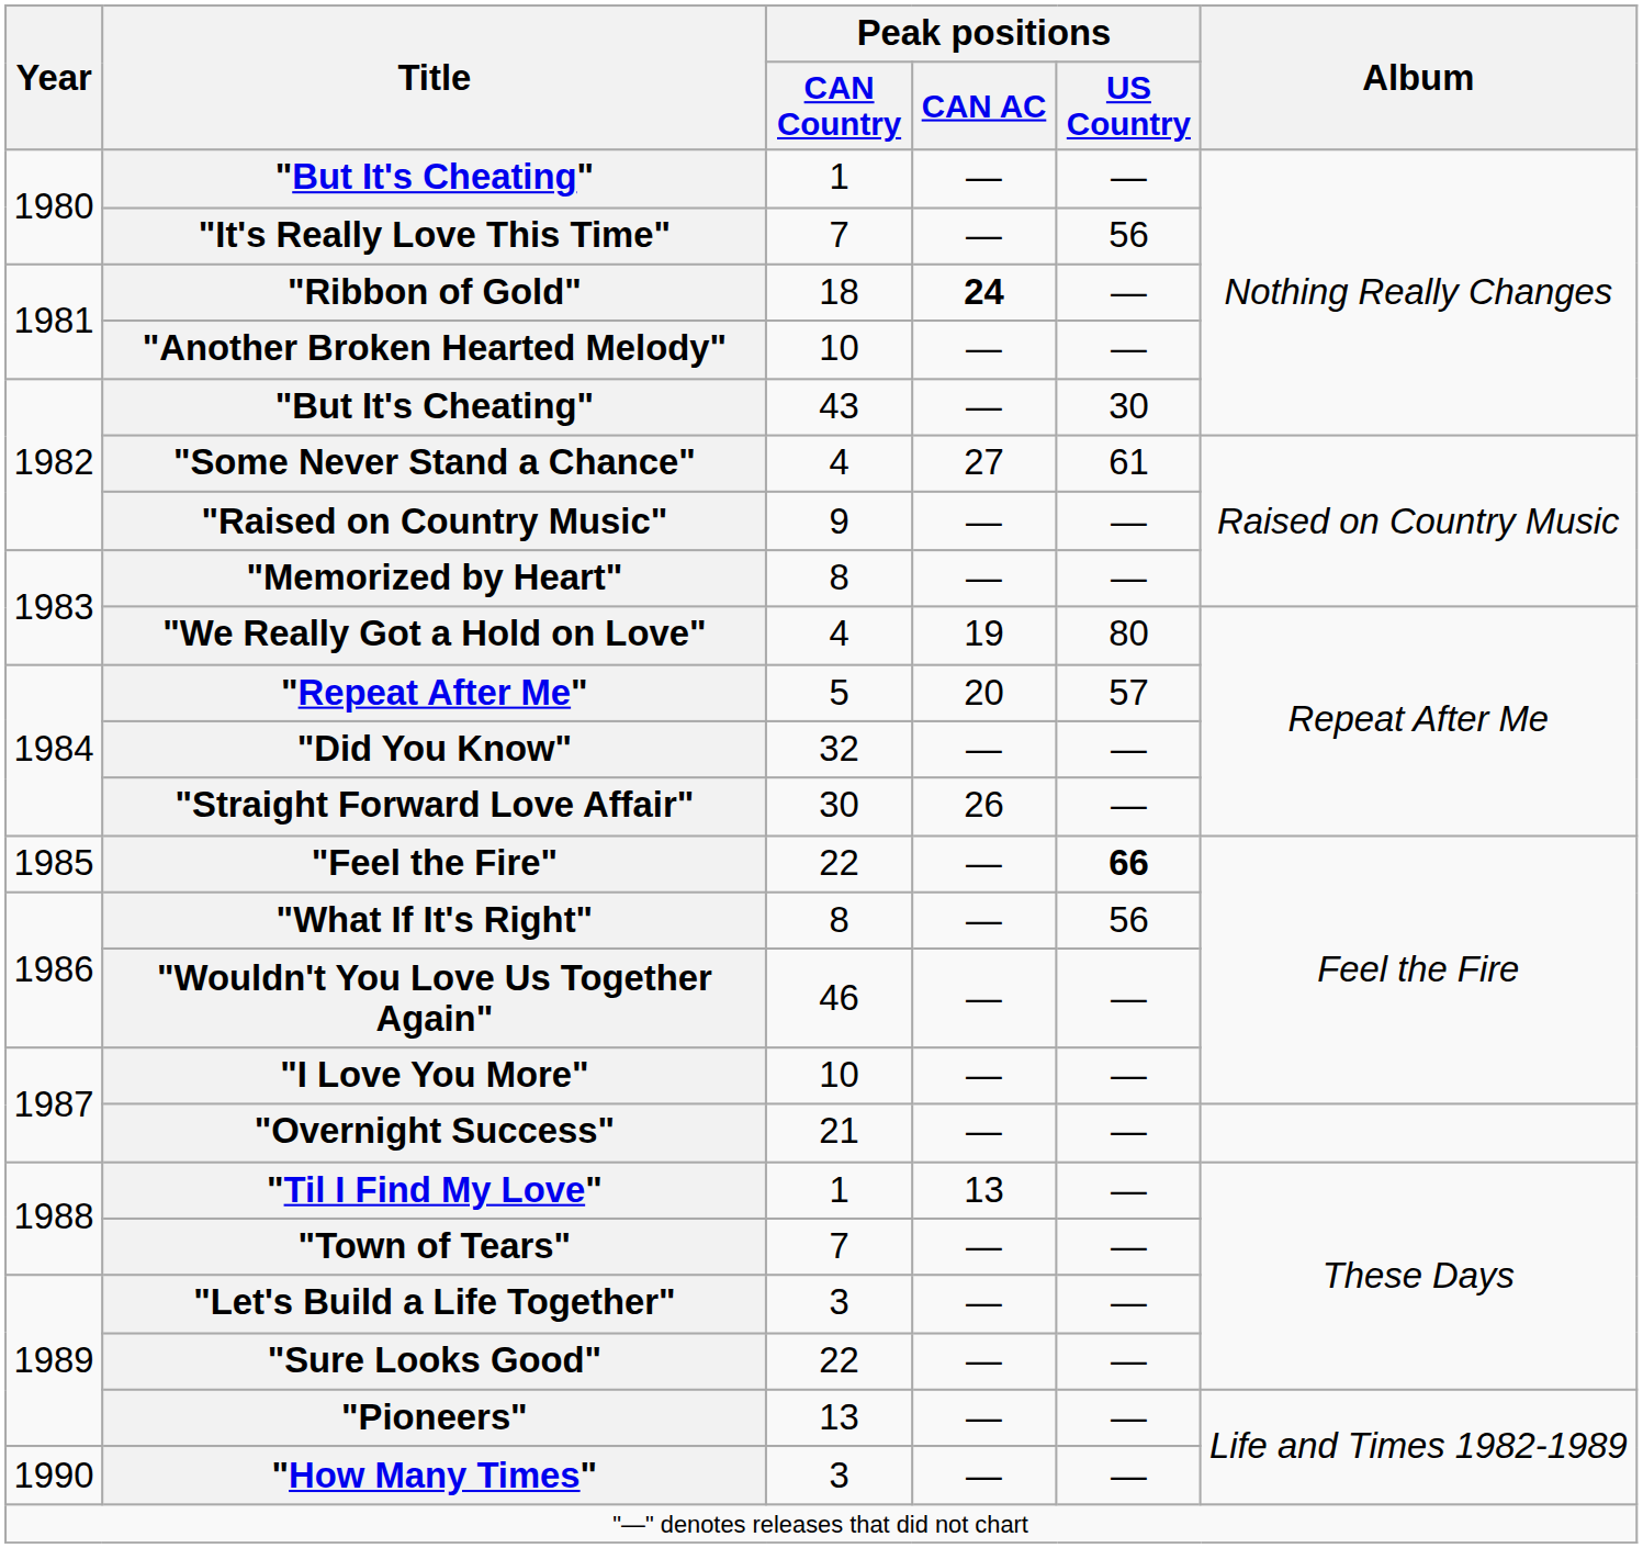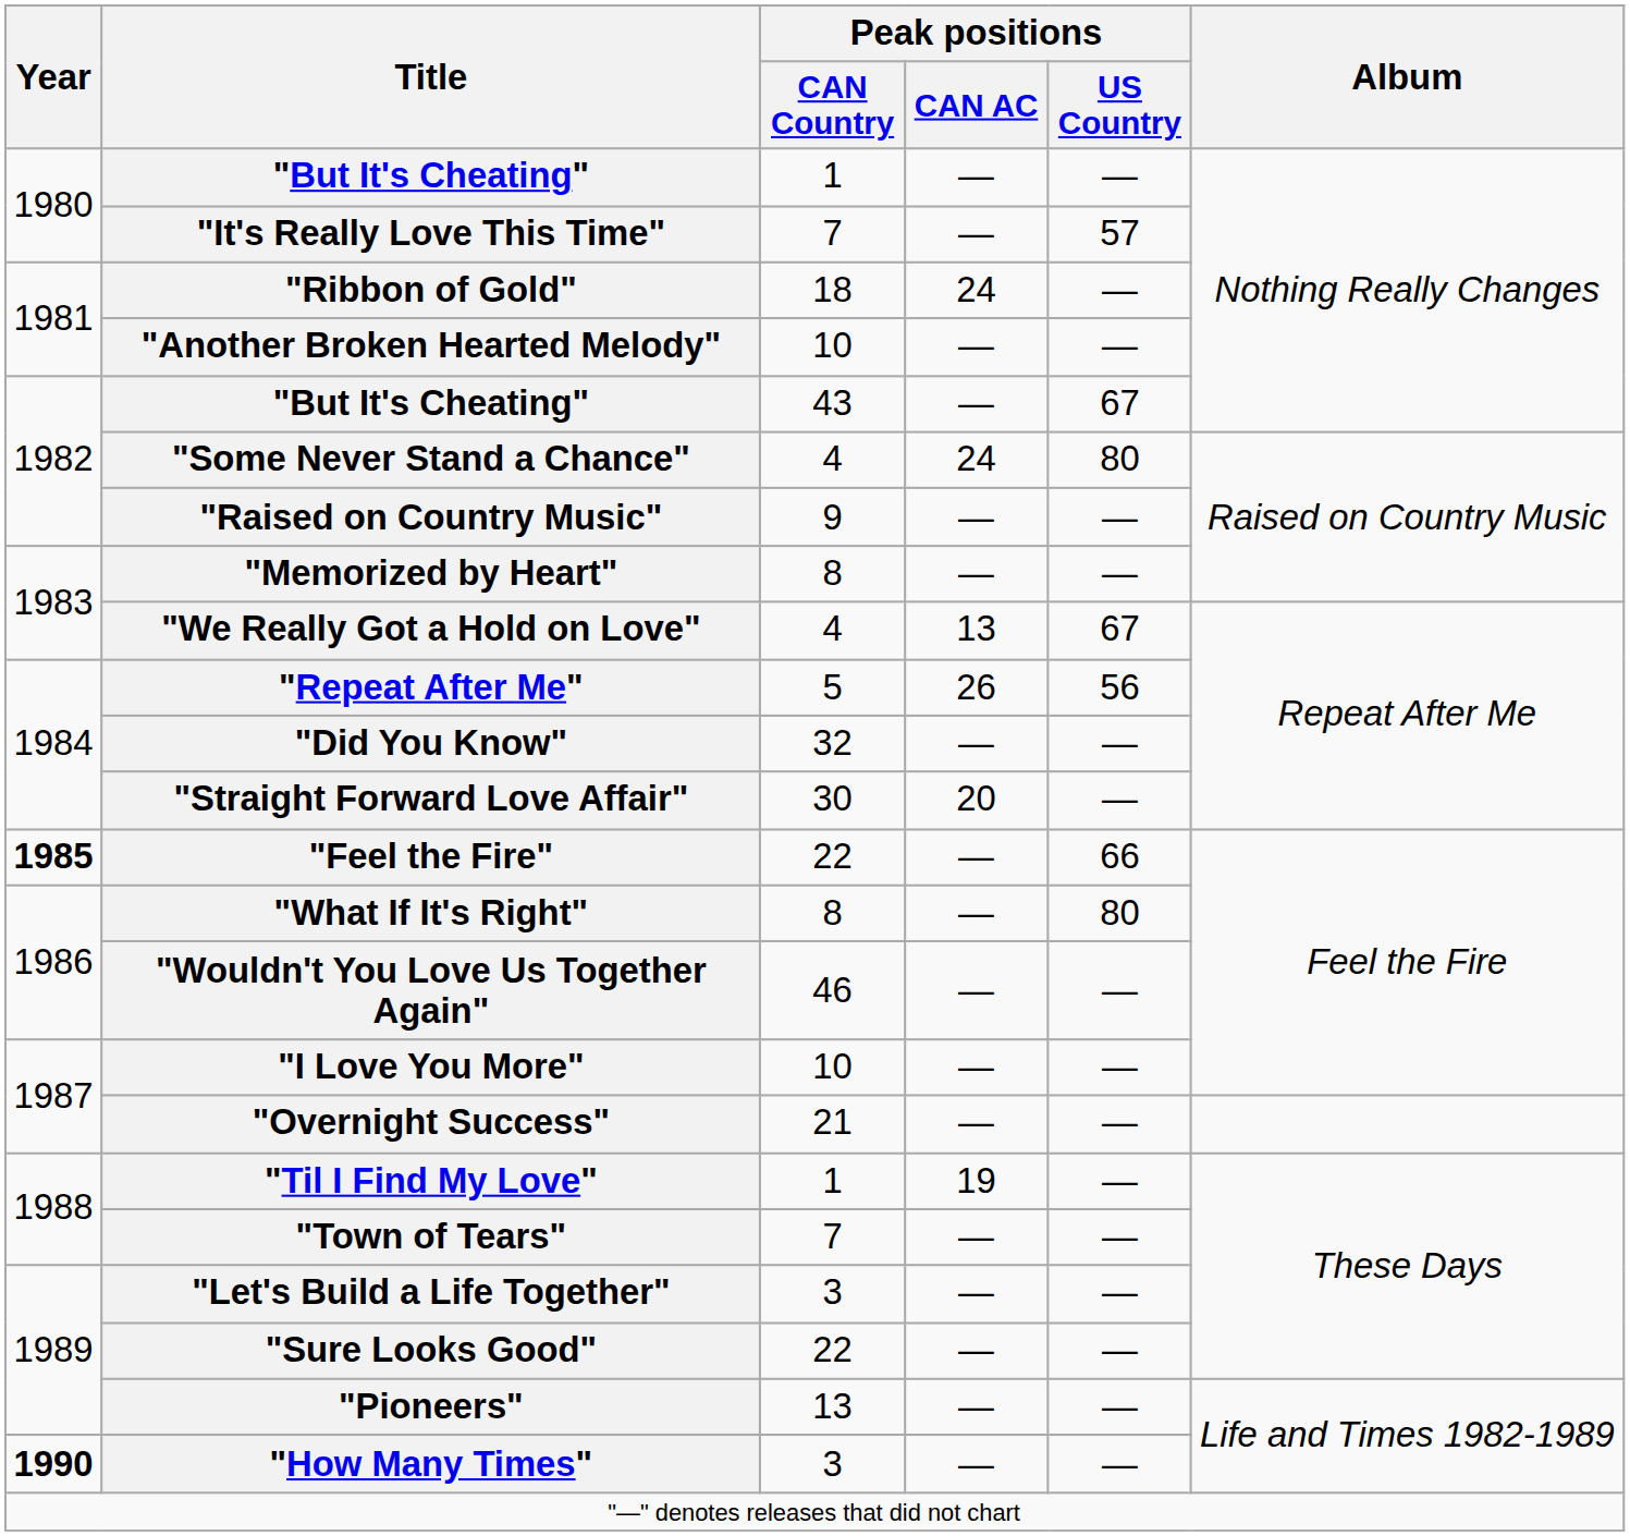"It's Really Love This Time" | Peak positions / US Country: 56 -> 57
"Ribbon of Gold" | Peak positions / CAN AC: bold -> normal
"But It's Cheating" / 43 | Peak positions / US Country: 30 -> 67
"Some Never Stand a Chance" | Peak positions / CAN AC: 27 -> 24
"Some Never Stand a Chance" | Peak positions / US Country: 61 -> 80
"We Really Got a Hold on Love" | Peak positions / CAN AC: 19 -> 13
"We Really Got a Hold on Love" | Peak positions / US Country: 80 -> 67
"Repeat After Me" | Peak positions / CAN AC: 20 -> 26
"Repeat After Me" | Peak positions / US Country: 57 -> 56
"Straight Forward Love Affair" | Peak positions / CAN AC: 26 -> 20
"Feel the Fire" | Year: normal -> bold
"Feel the Fire" | Peak positions / US Country: bold -> normal
"What If It's Right" | Peak positions / US Country: 56 -> 80
"Til I Find My Love" | Peak positions / CAN AC: 13 -> 19
"How Many Times" | Year: normal -> bold
